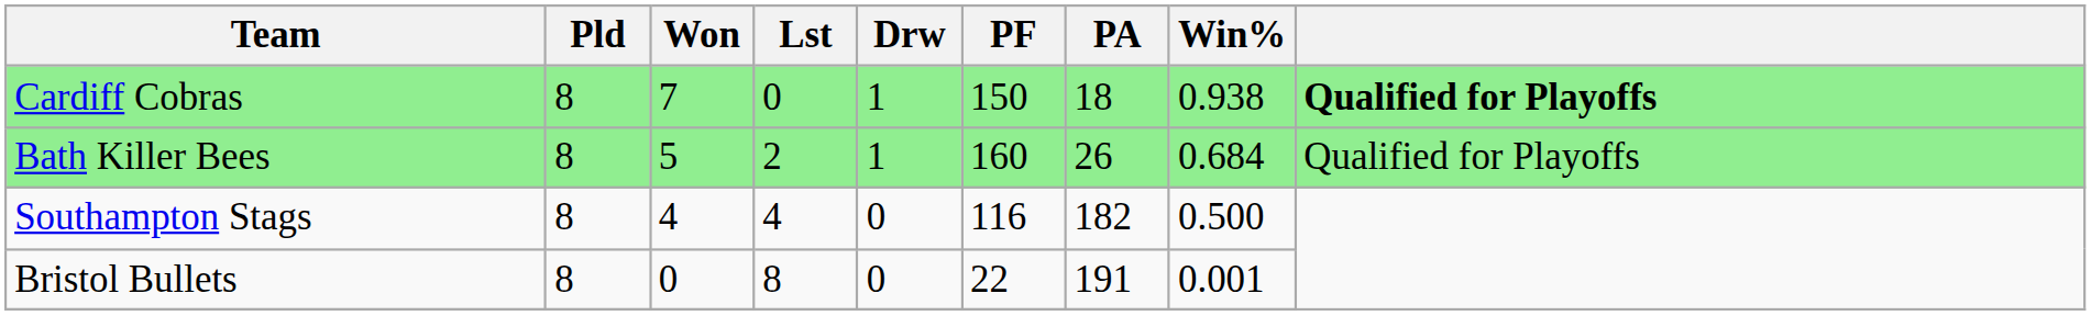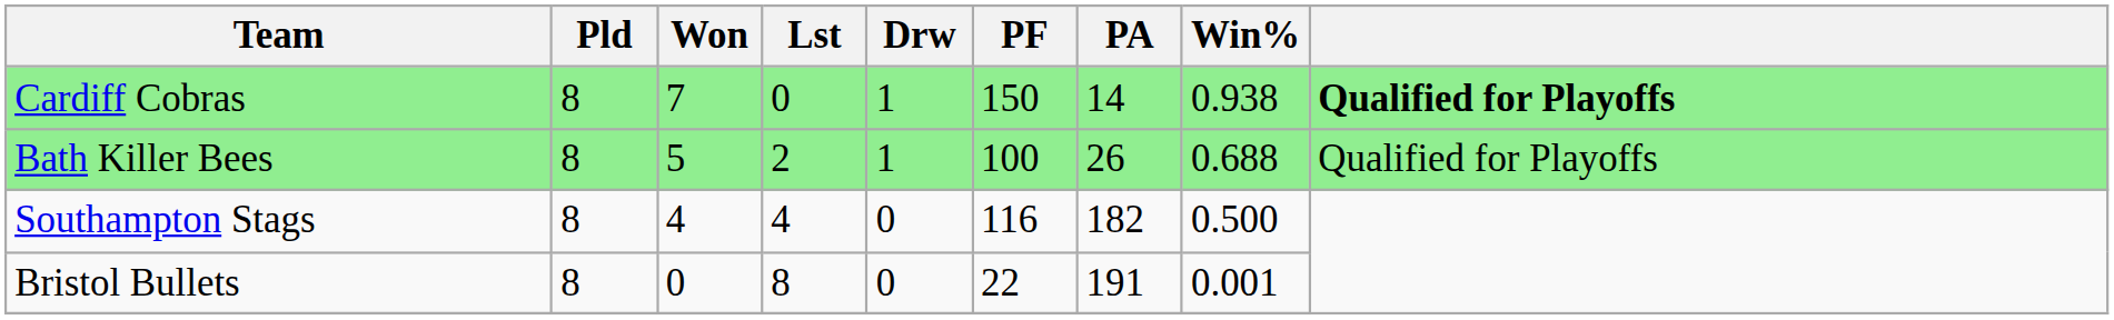Cardiff Cobras | PA: 18 -> 14
Bath Killer Bees | PF: 160 -> 100
Bath Killer Bees | Win%: 0.684 -> 0.688
